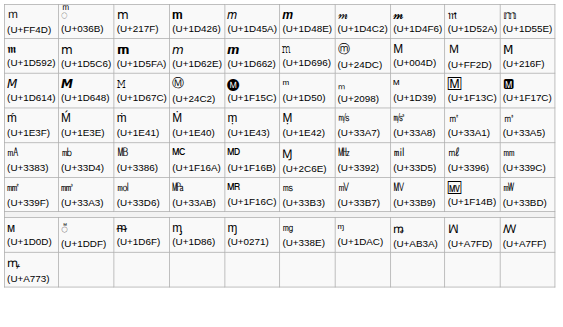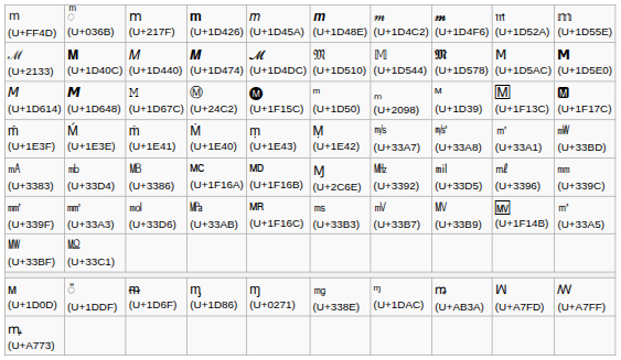- row: 𝖒 (U+1D592) | 𝗆 (U+1D5C6) | 𝗺 (U+1D5FA) | 𝘮 (U+1D62E) | 𝙢 (U+1D662) | 𝚖 (U+1D696) | ⓜ (U+24DC) | M (U+004D) | Ｍ (U+FF2D) | Ⅿ (U+216F)
+ row: ℳ (U+2133) | 𝐌 (U+1D40C) | 𝑀 (U+1D440) | 𝑴 (U+1D474) | 𝓜 (U+1D4DC) | 𝔐 (U+1D510) | 𝕄 (U+1D544) | 𝕸 (U+1D578) | 𝖬 (U+1D5AC) | 𝗠 (U+1D5E0)
ḿ (U+1E3F) | column 10: ㎥ (U+33A5) -> ㎽ (U+33BD)
㎟ (U+339F) | column 10: ㎽ (U+33BD) -> ㎥ (U+33A5)
+ row: ㎿ (U+33BF) | ㏁ (U+33C1)
